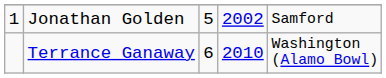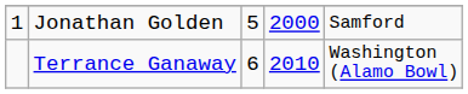Jonathan Golden | column 4: 2002 -> 2000
